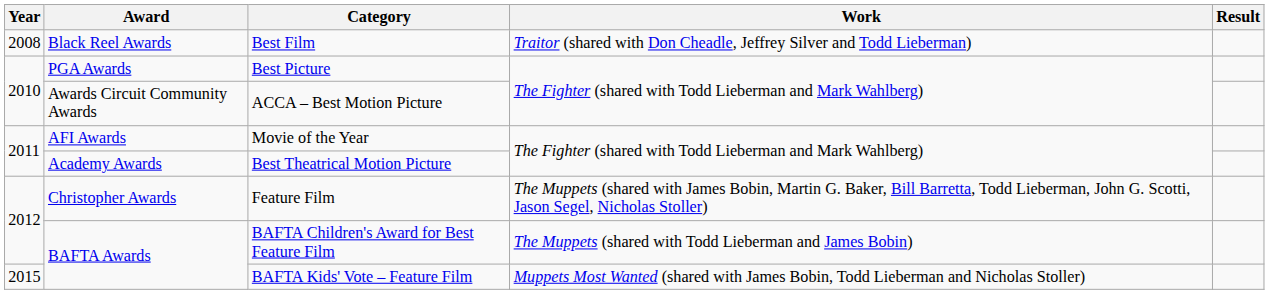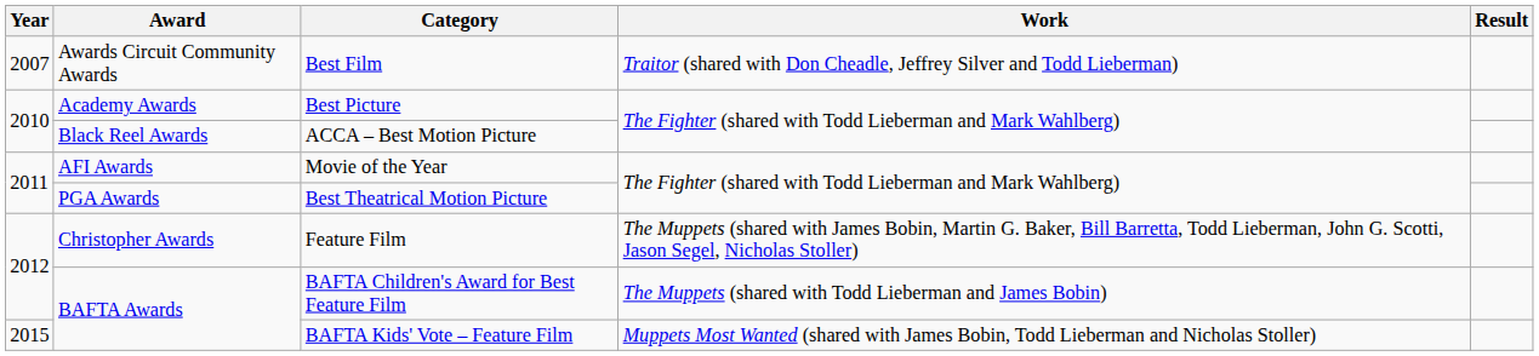Best Film | Year: 2008 -> 2007
Best Film | Award: Black Reel Awards -> Awards Circuit Community Awards
Best Picture | Award: PGA Awards -> Academy Awards
ACCA – Best Motion Picture | Award: Awards Circuit Community Awards -> Black Reel Awards
Best Theatrical Motion Picture | Award: Academy Awards -> PGA Awards
